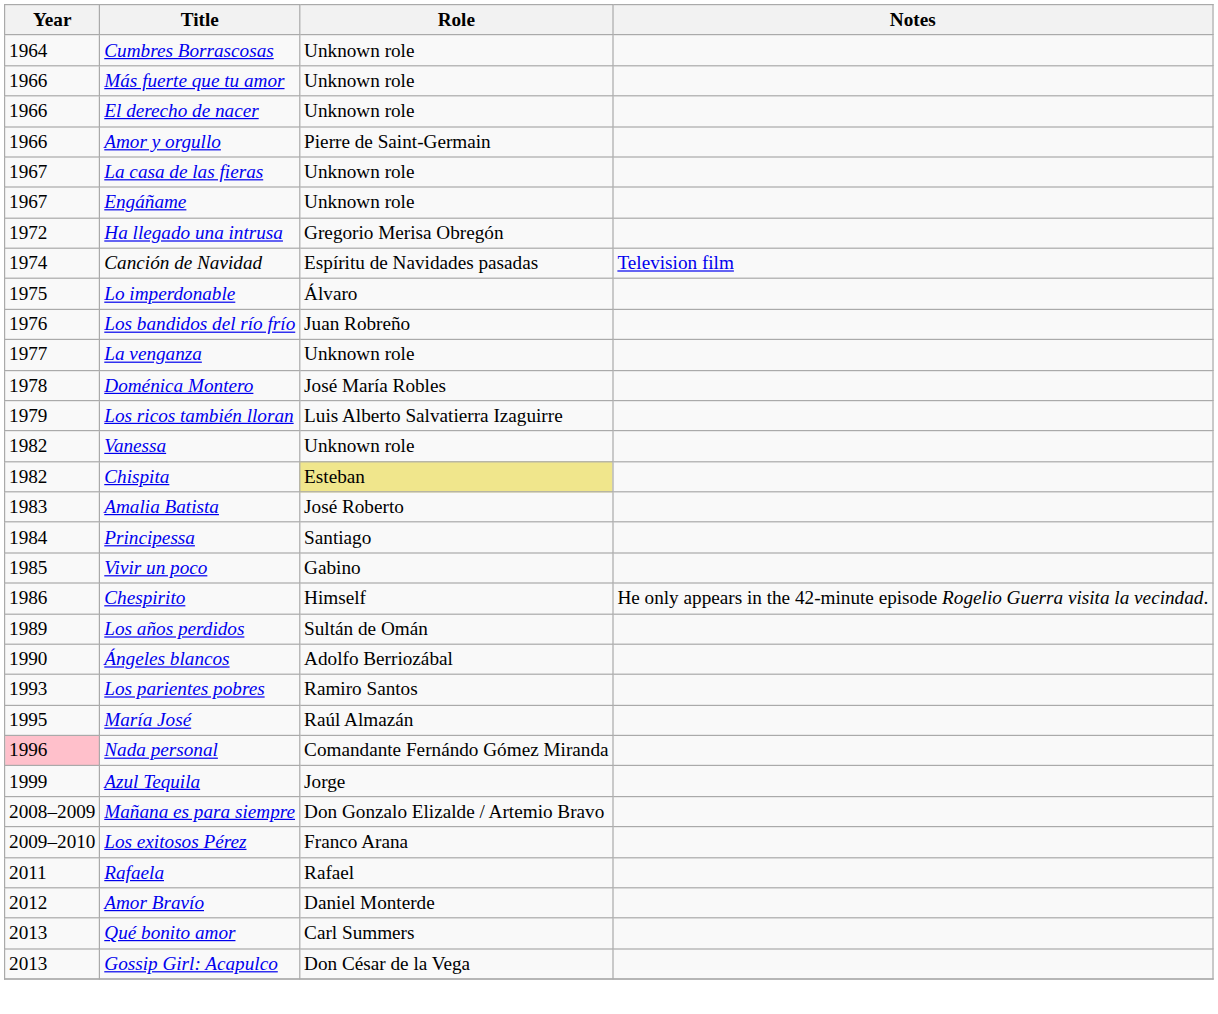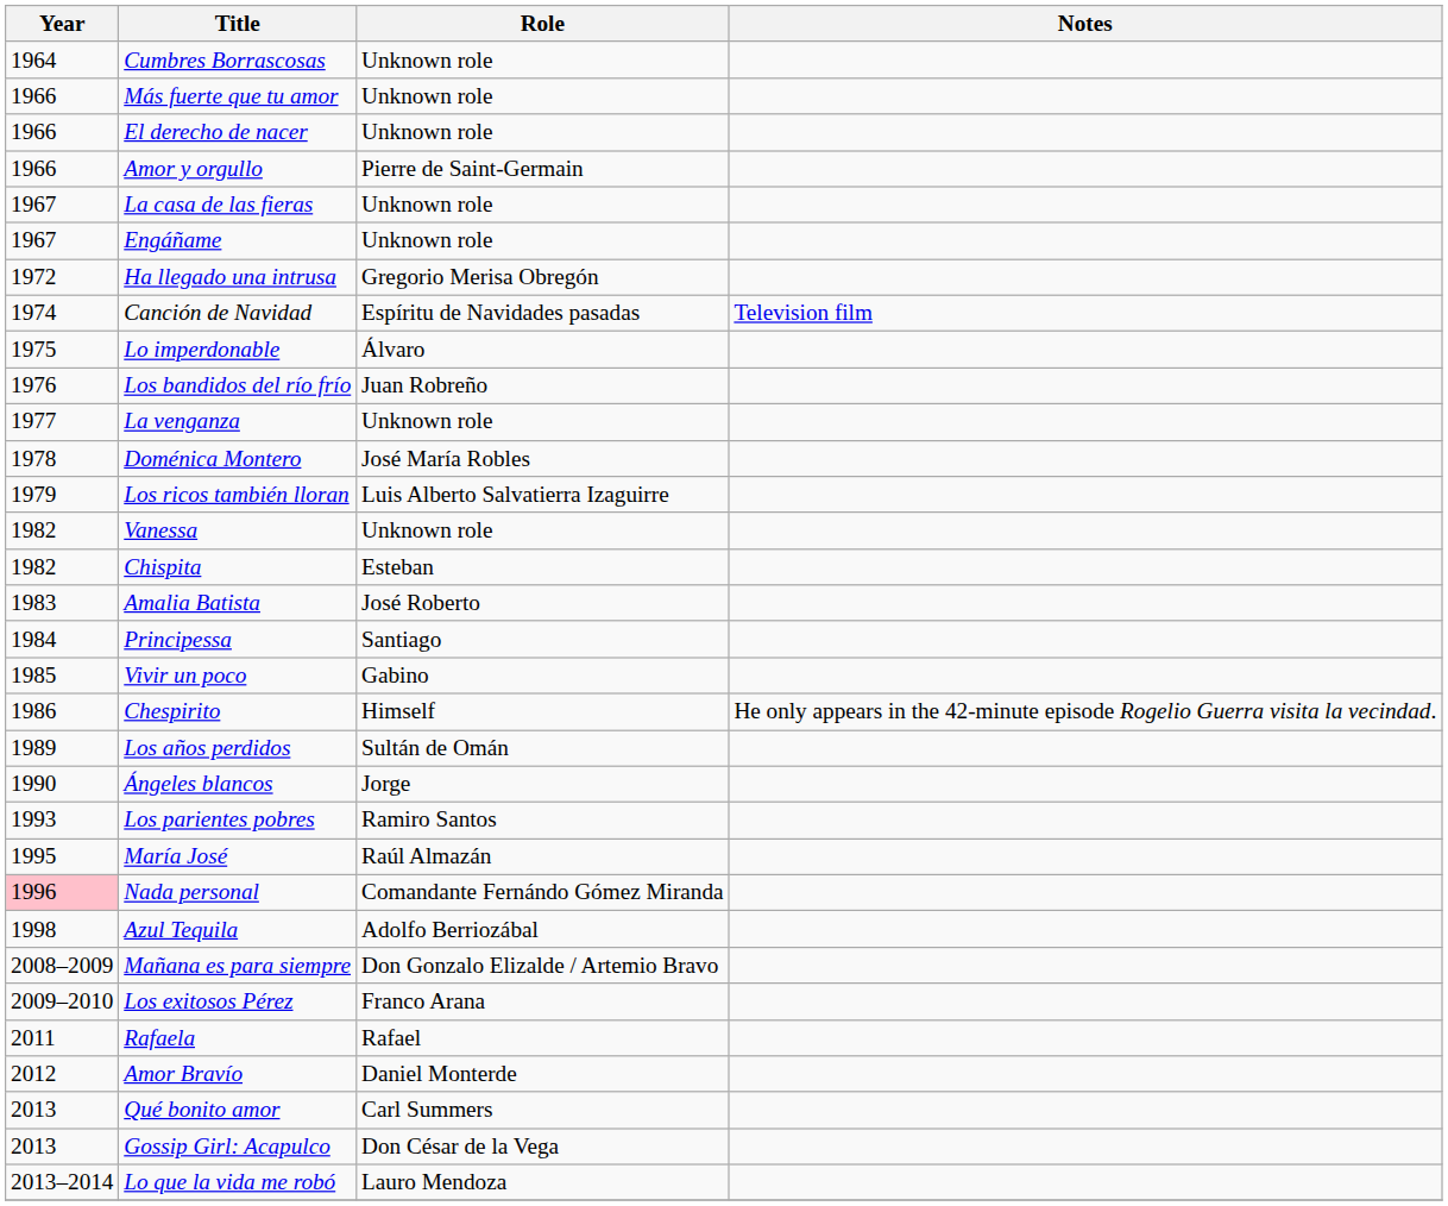Chispita | Role: khaki background -> no background
Ángeles blancos | Role: Adolfo Berriozábal -> Jorge
Azul Tequila | Year: 1999 -> 1998
Azul Tequila | Role: Jorge -> Adolfo Berriozábal
+ row: 2013–2014 | Lo que la vida me robó | Lauro Mendoza
